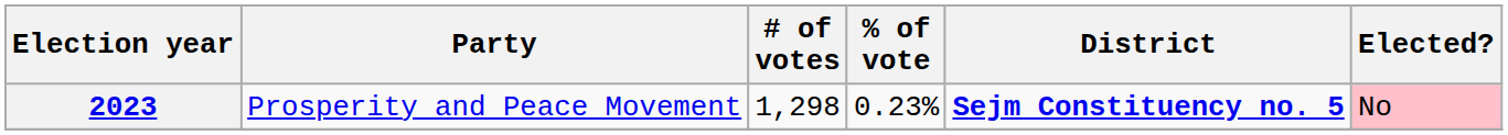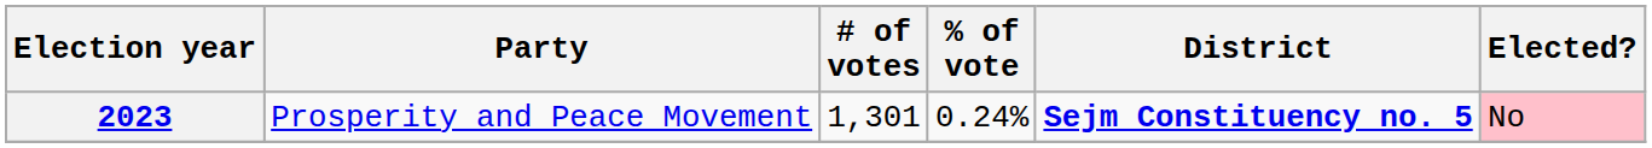2023 | # of votes: 1,298 -> 1,301
2023 | % of vote: 0.23% -> 0.24%
